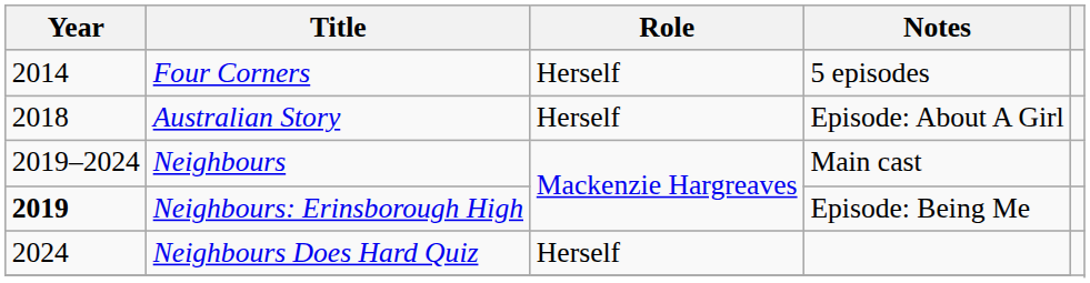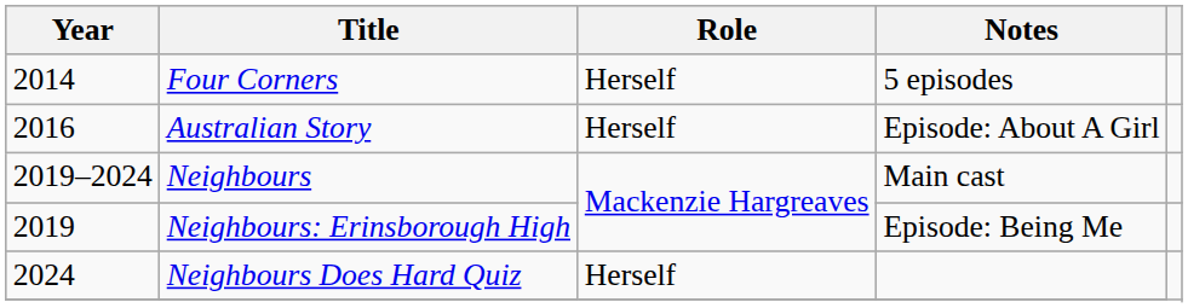Australian Story | Year: 2018 -> 2016
Neighbours: Erinsborough High | Year: bold -> normal
